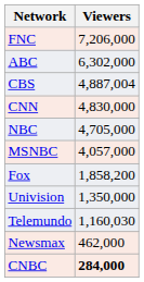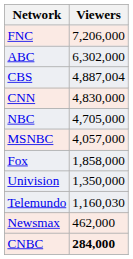Fox | Viewers: 1,858,200 -> 1,858,000
